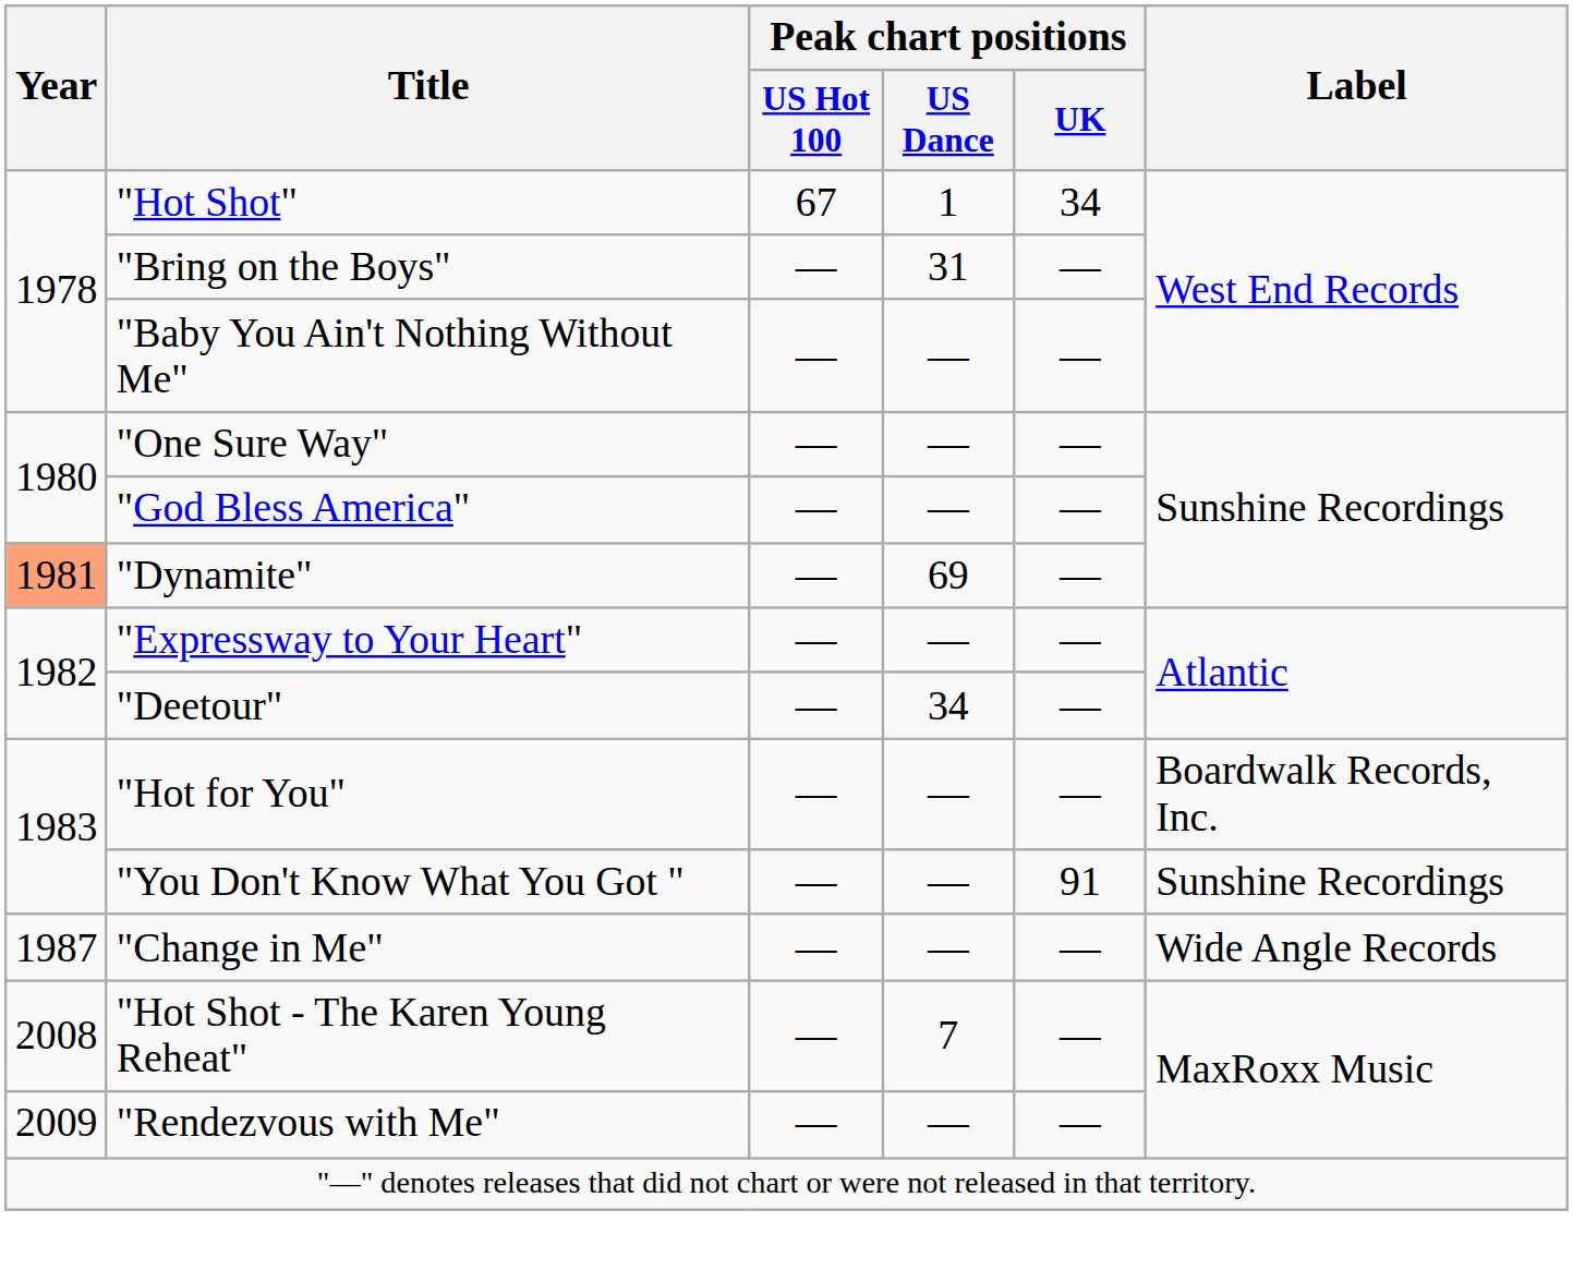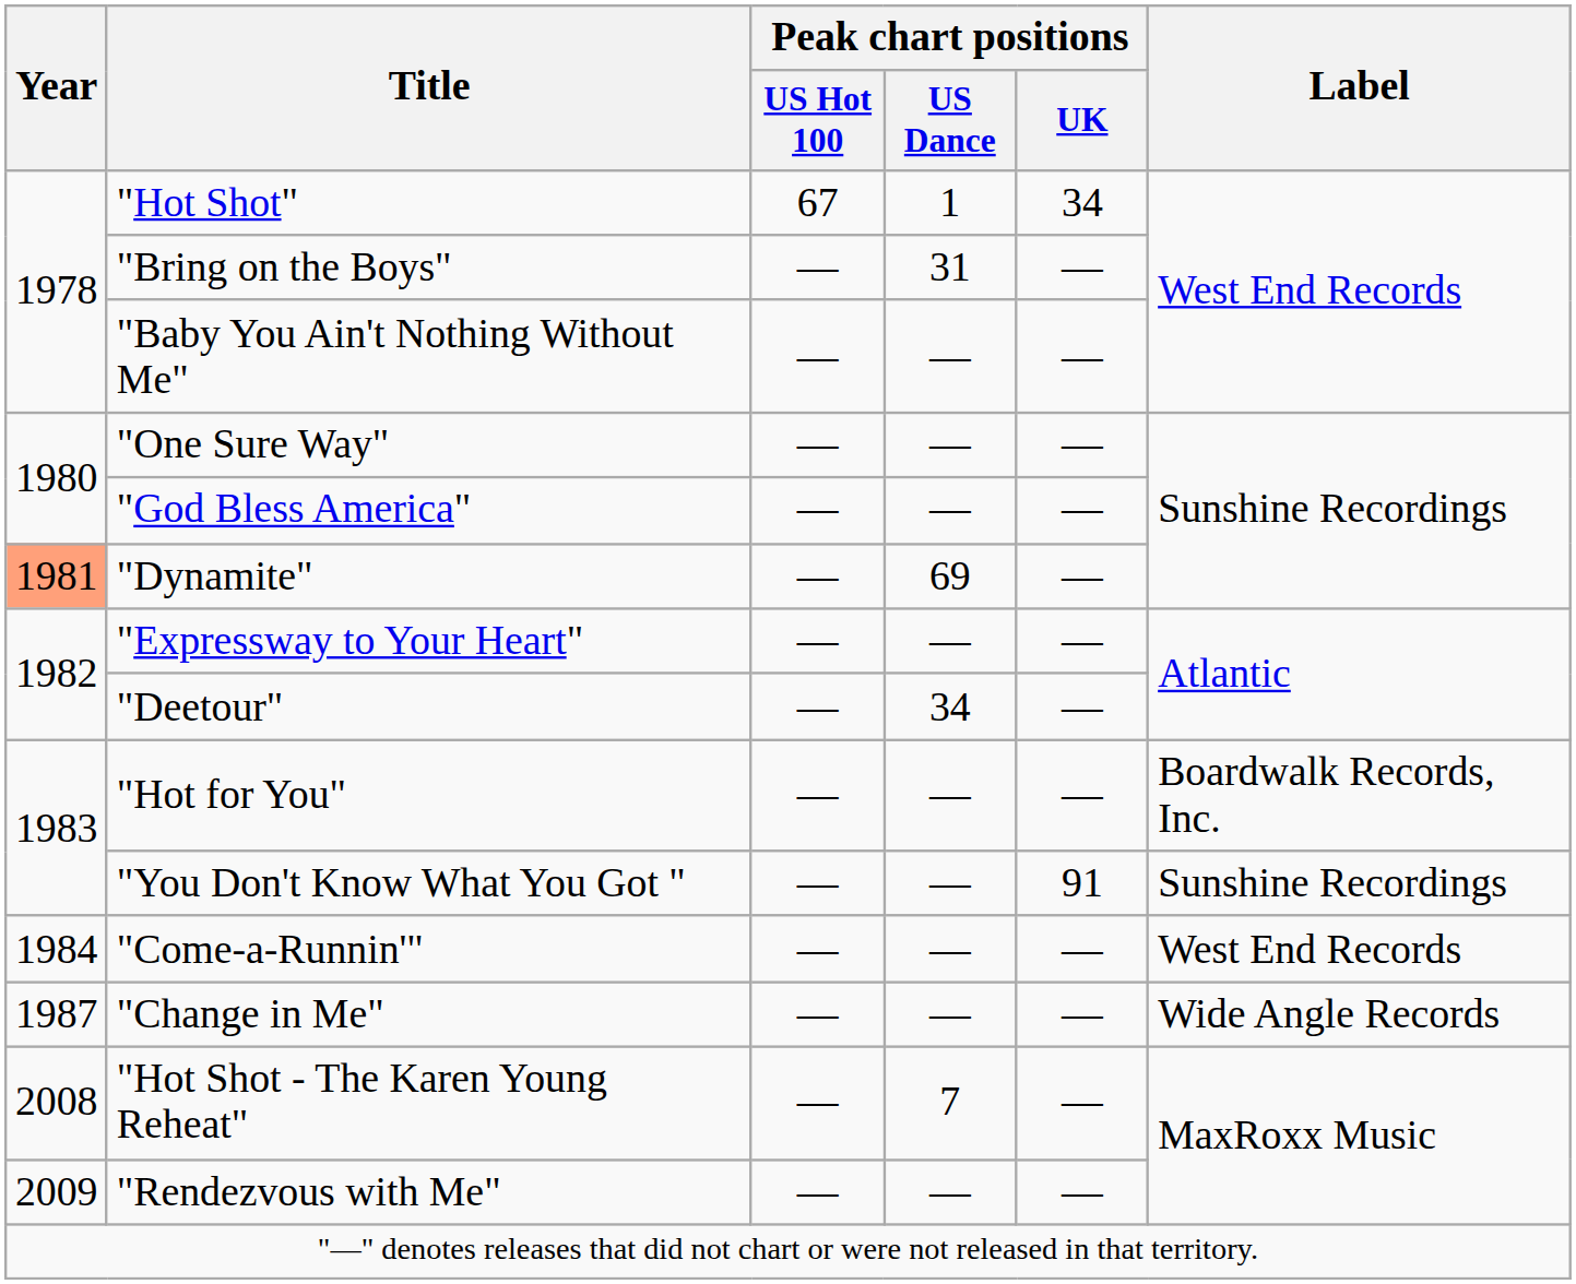+ row: 1984 | "Come-a-Runnin'" | — | — | — | West End Records
